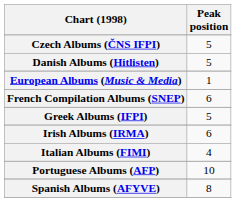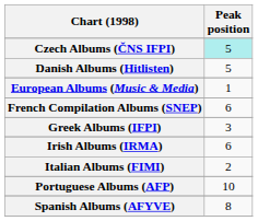Czech Albums (ČNS IFPI) | Peak position: no background -> paleturquoise background
Greek Albums (IFPI) | Peak position: 5 -> 3
Italian Albums (FIMI) | Peak position: 4 -> 2
